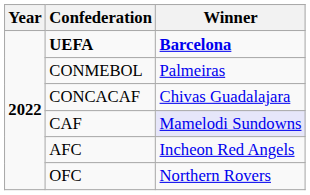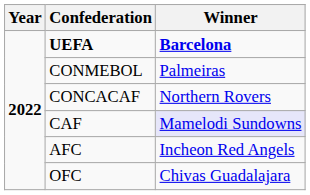CONCACAF | Winner: Chivas Guadalajara -> Northern Rovers
OFC | Winner: Northern Rovers -> Chivas Guadalajara
